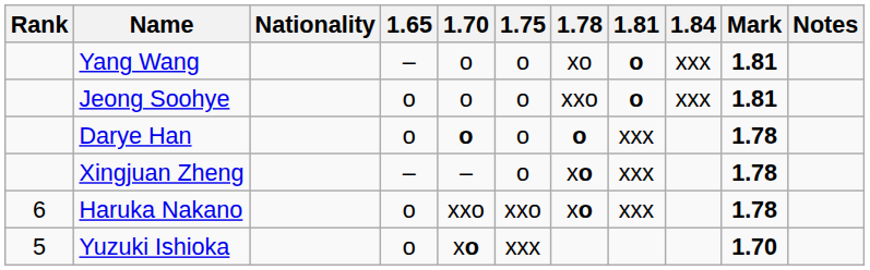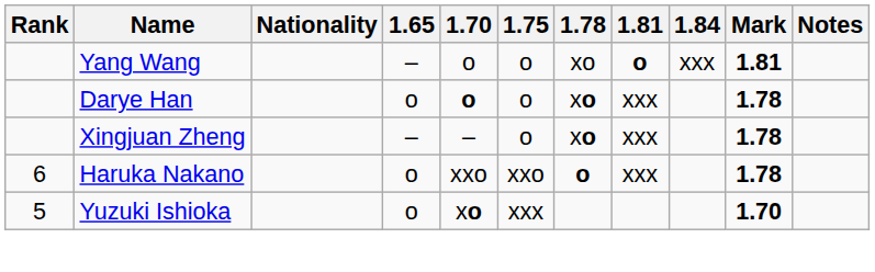- row: Jeong Soohye | o | o | o | xxo | o | xxx | 1.81
Darye Han | 1.78: o -> xo
Haruka Nakano | 1.78: xo -> o
